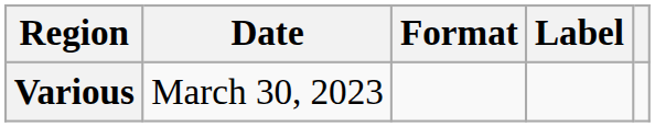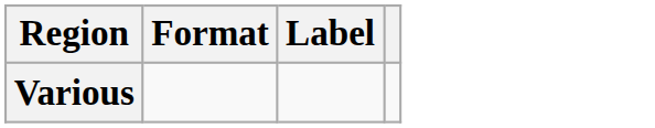- column: Date | March 30, 2023
